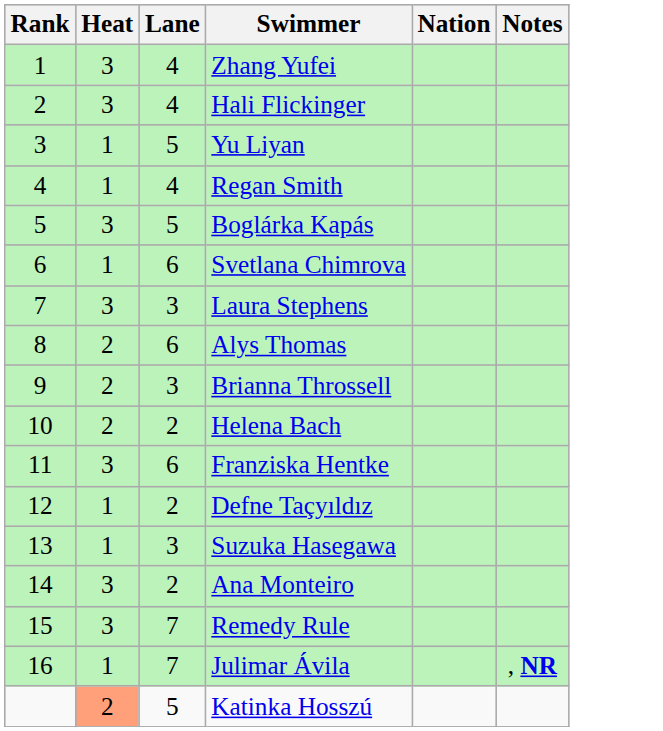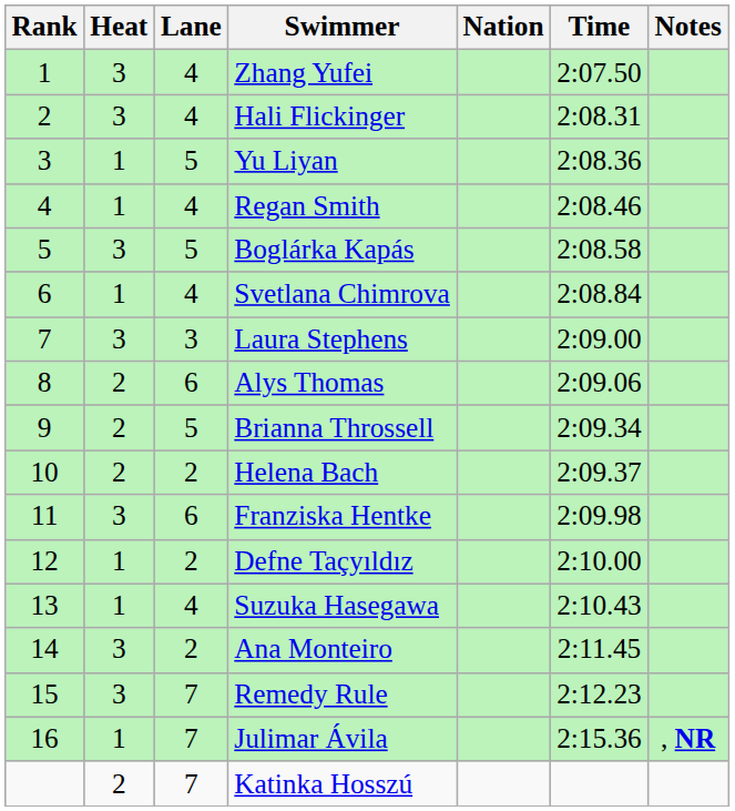+ column: Time | 2:07.50 | 2:08.31 | 2:08.36 | 2:08.46 | 2:08.58 | 2:08.84 | 2:09.00 | 2:09.06 | 2:09.34 | 2:09.37 | 2:09.98 | 2:10.00 | 2:10.43 | 2:11.45 | 2:12.23 | 2:15.36
Svetlana Chimrova | Lane: 6 -> 4
Brianna Throssell | Lane: 3 -> 5
Suzuka Hasegawa | Lane: 3 -> 4
Katinka Hosszú | Heat: lightsalmon background -> no background
Katinka Hosszú | Lane: 5 -> 7
